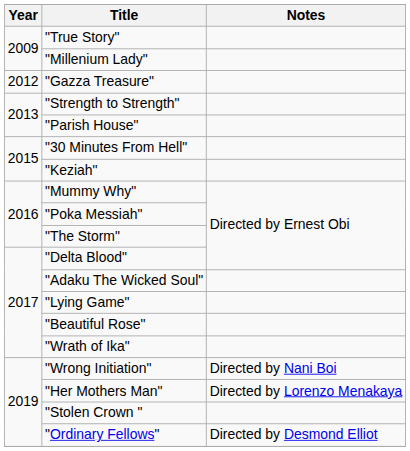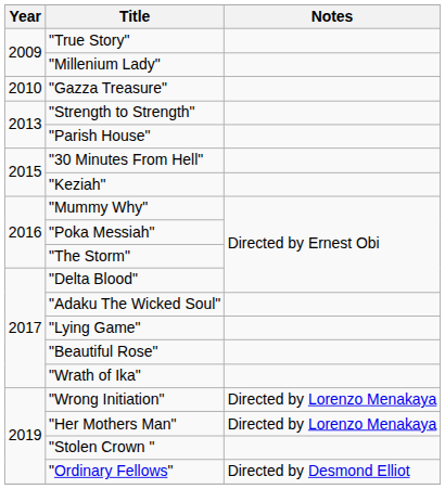"Gazza Treasure" | Year: 2012 -> 2010
"Wrong Initiation" | Notes: Directed by Nani Boi -> Directed by Lorenzo Menakaya
